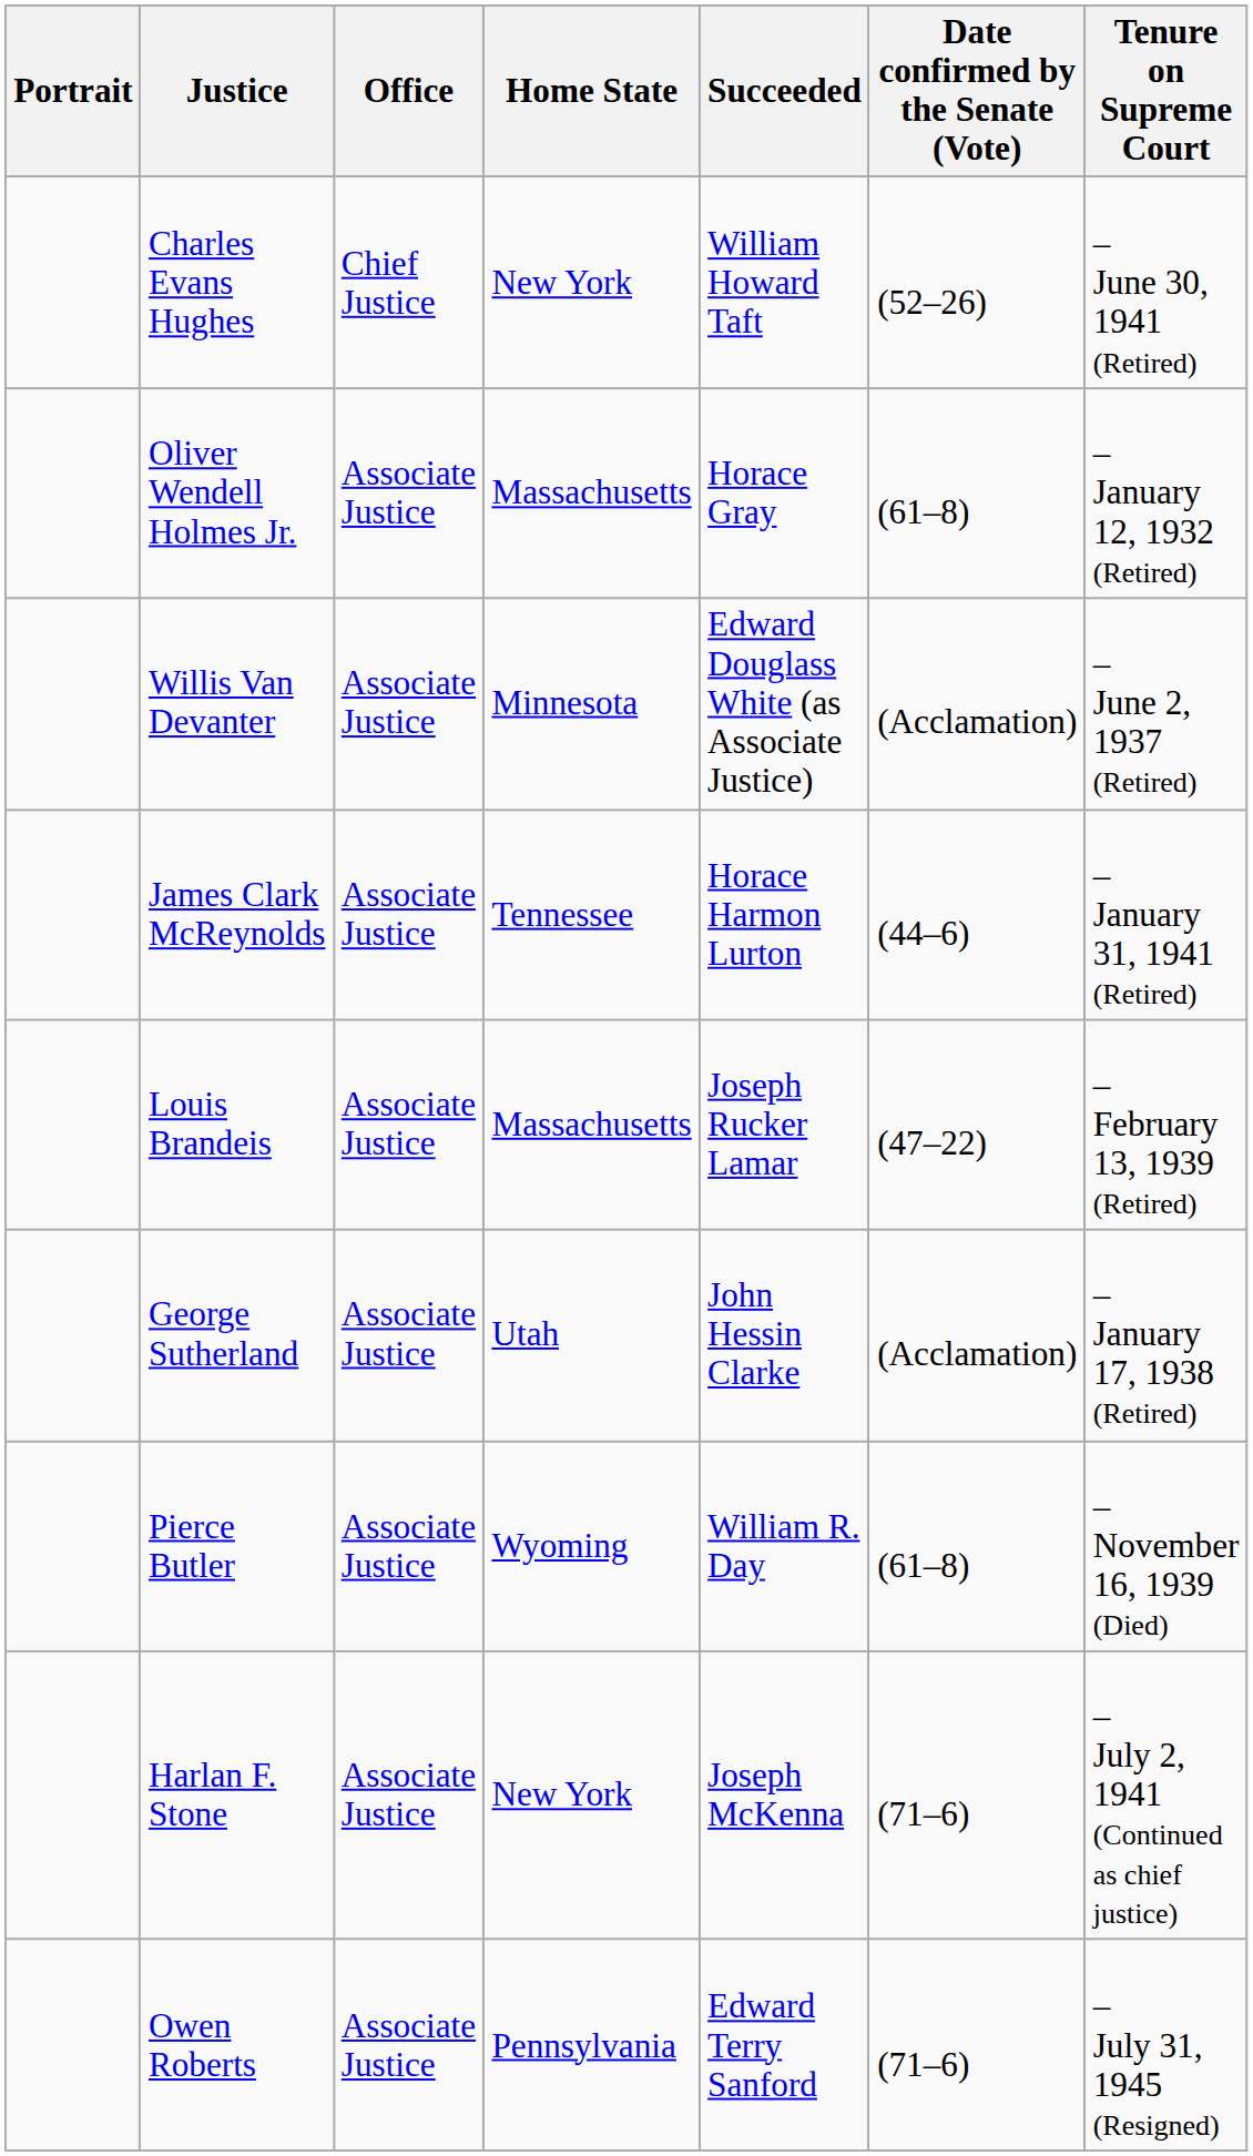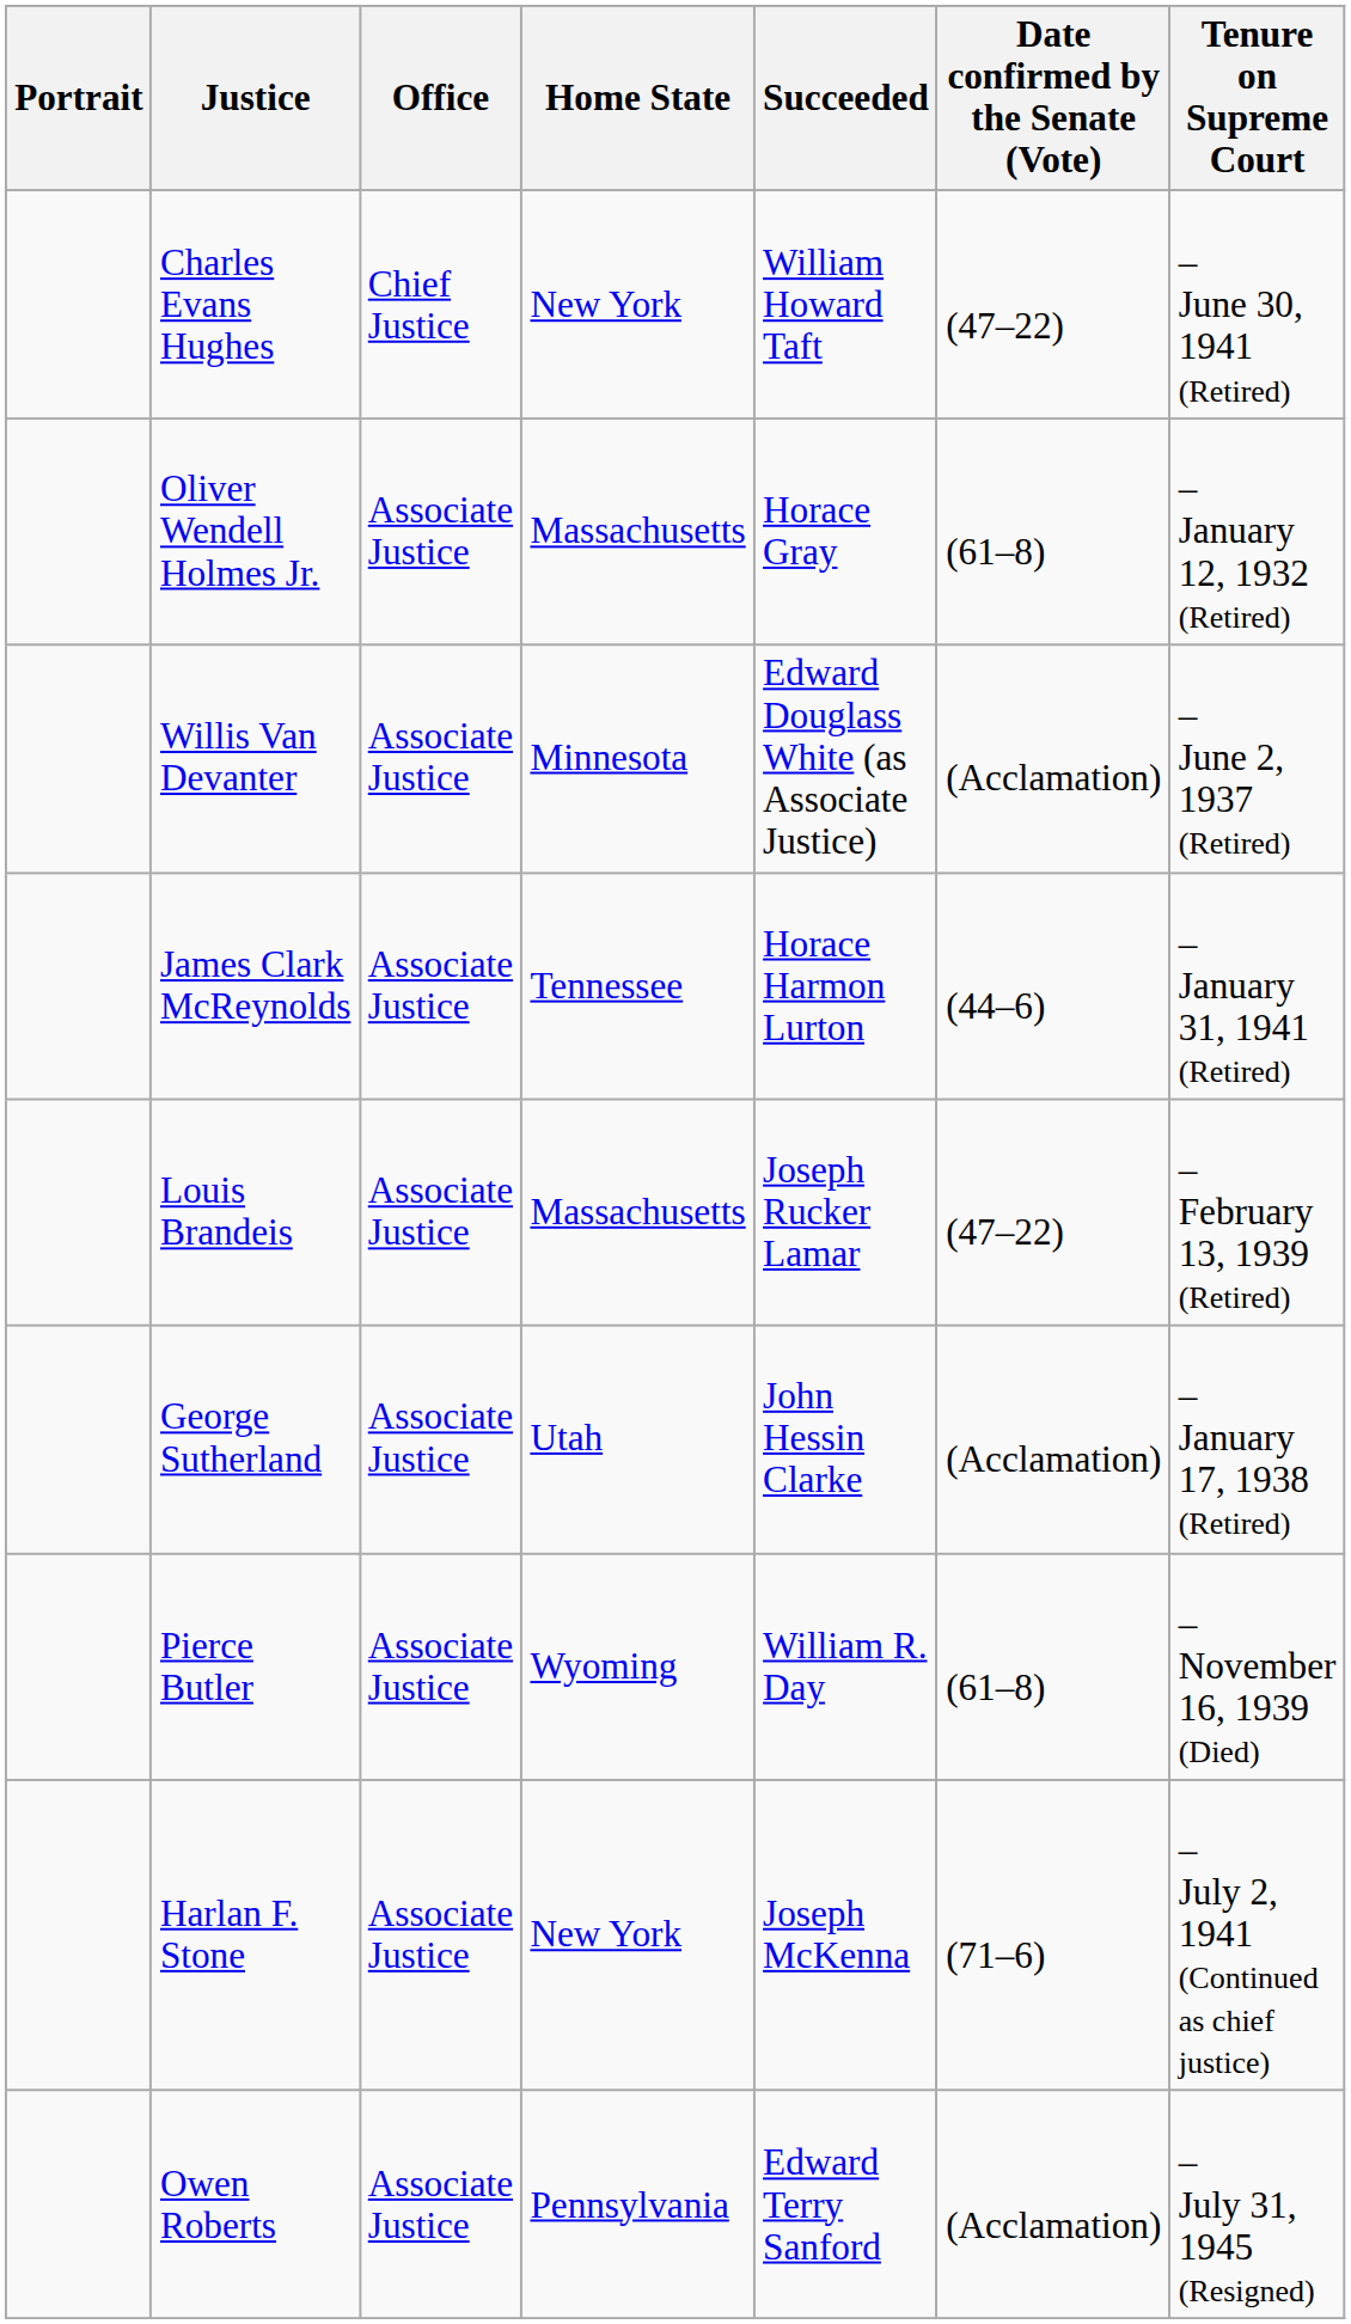Charles Evans Hughes | Date confirmed by the Senate (Vote): (52–26) -> (47–22)
Owen Roberts | Date confirmed by the Senate (Vote): (71–6) -> (Acclamation)
